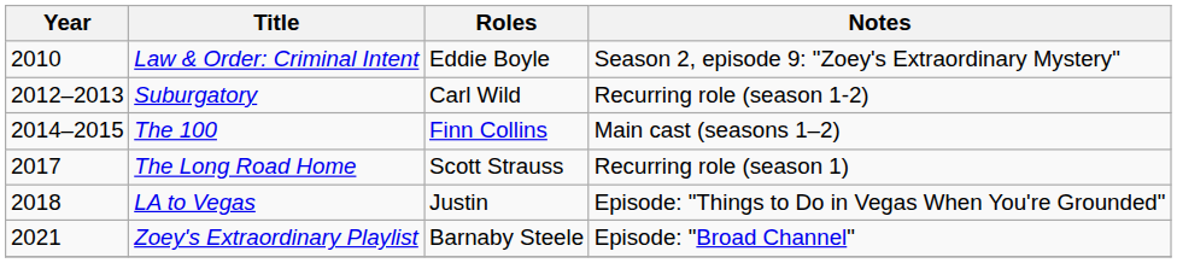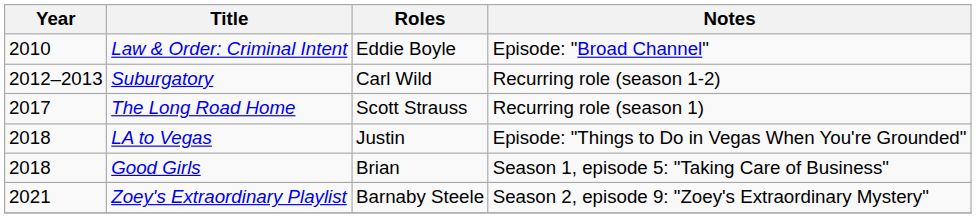Law & Order: Criminal Intent | Notes: Season 2, episode 9: "Zoey's Extraordinary Mystery" -> Episode: "Broad Channel"
- row: 2014–2015 | The 100 | Finn Collins | Main cast (seasons 1–2)
+ row: 2018 | Good Girls | Brian | Season 1, episode 5: "Taking Care of Business"
Zoey's Extraordinary Playlist | Notes: Episode: "Broad Channel" -> Season 2, episode 9: "Zoey's Extraordinary Mystery"
